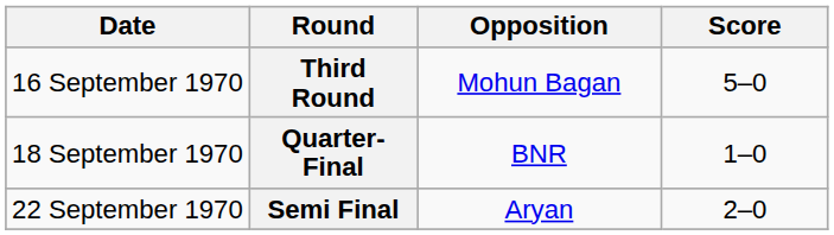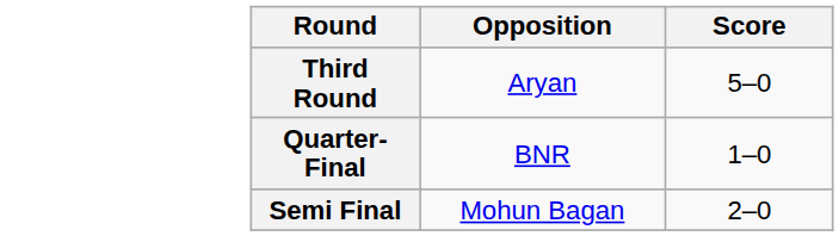- column: Date | 16 September 1970 | 18 September 1970 | 22 September 1970
Third Round | Opposition: Mohun Bagan -> Aryan
Semi Final | Opposition: Aryan -> Mohun Bagan
